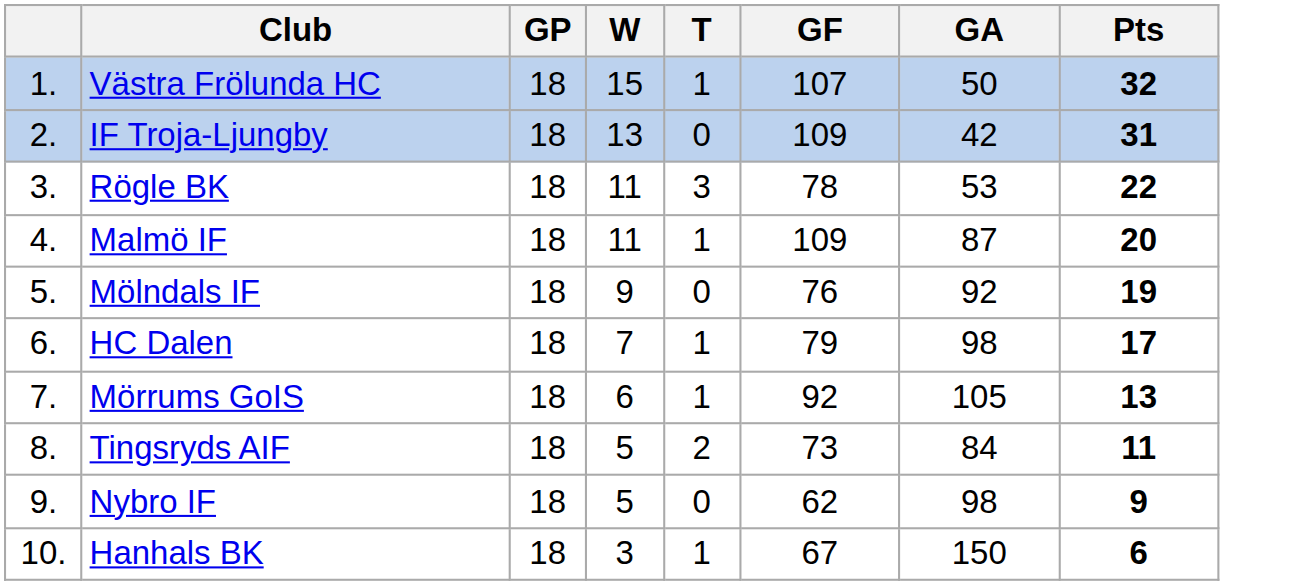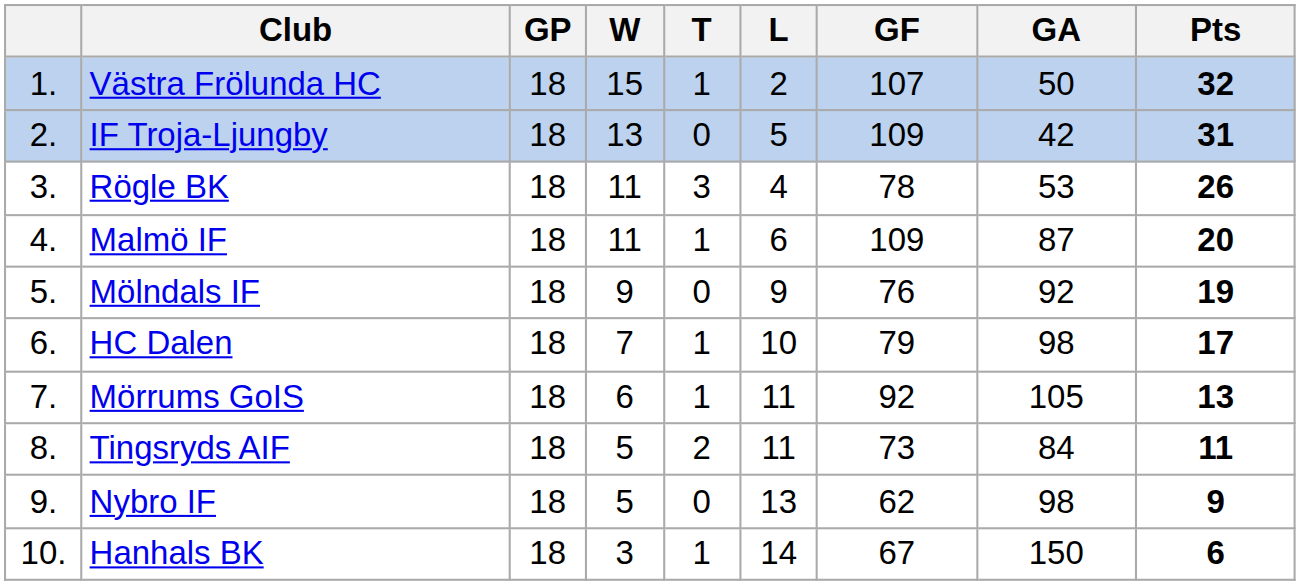+ column: L | 2 | 5 | 4 | 6 | 9 | 10 | 11 | 11 | 13 | 14
Rögle BK | Pts: 22 -> 26
